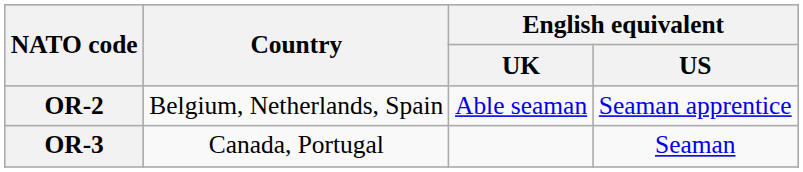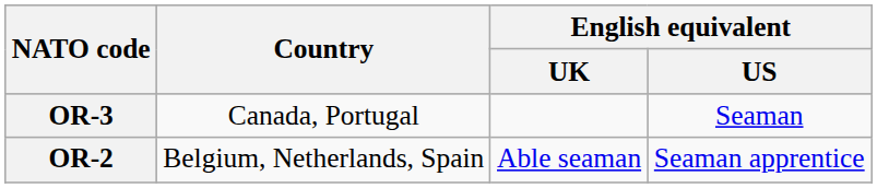rows swapped: OR-3 <-> OR-2
